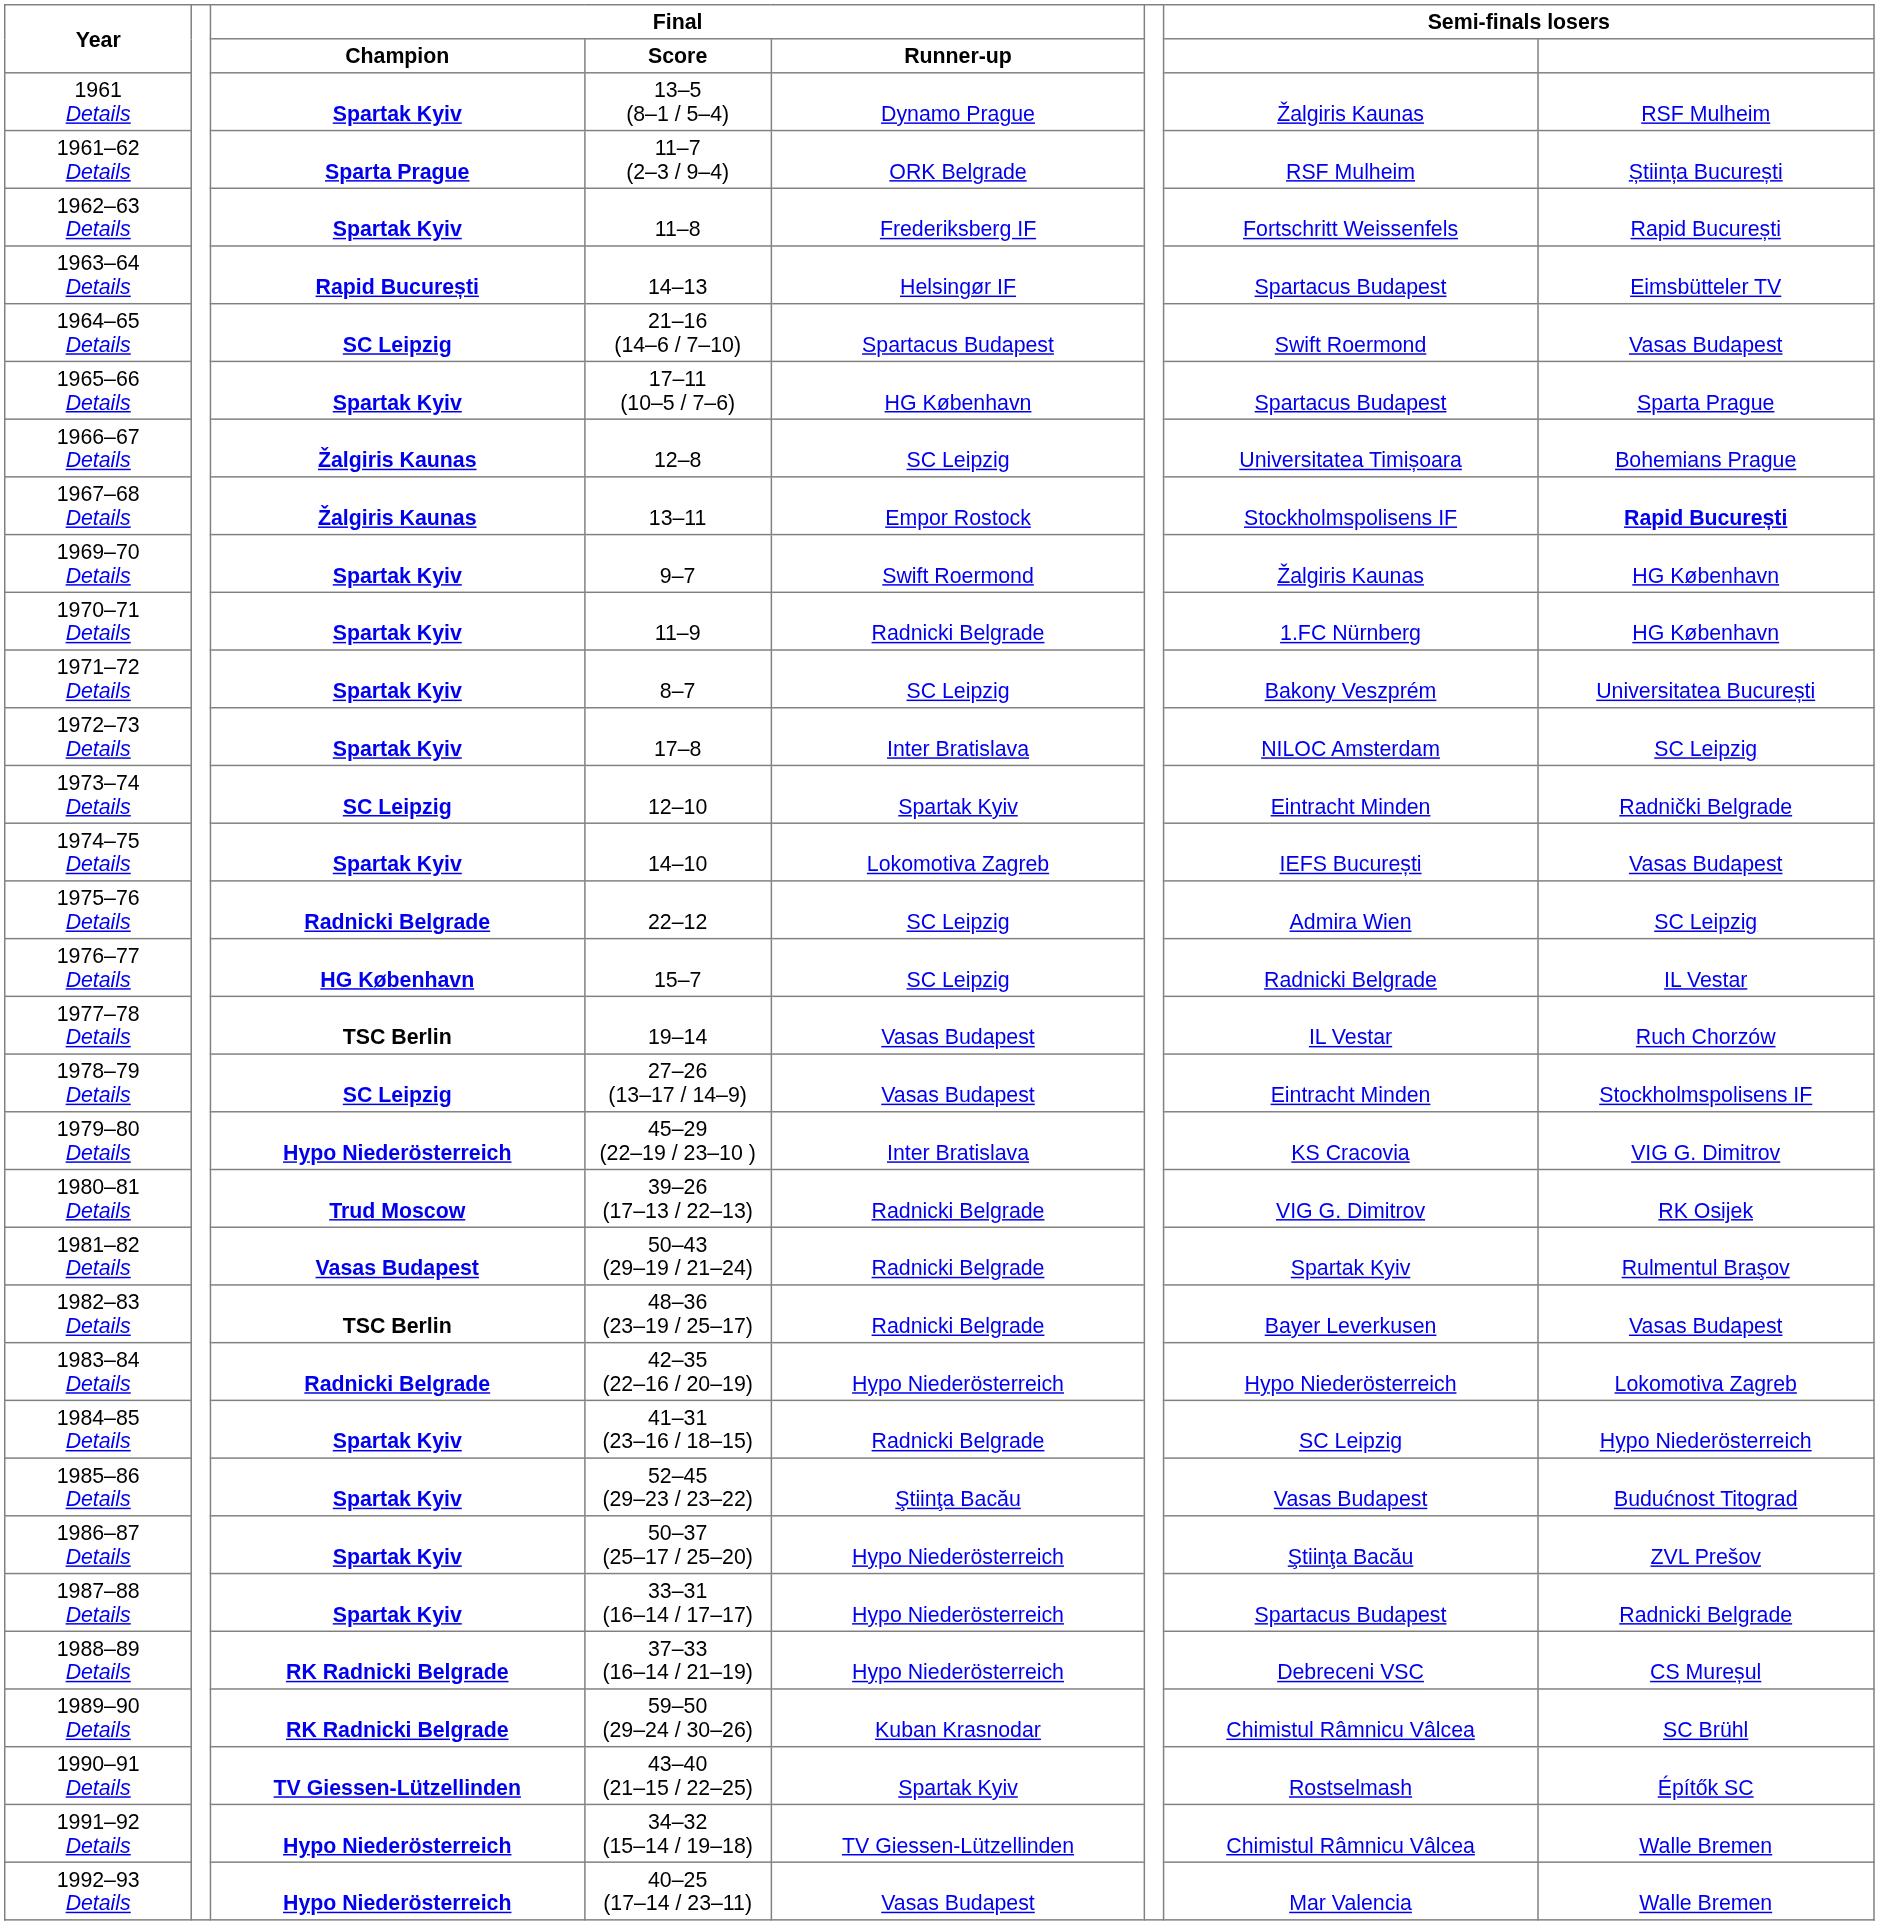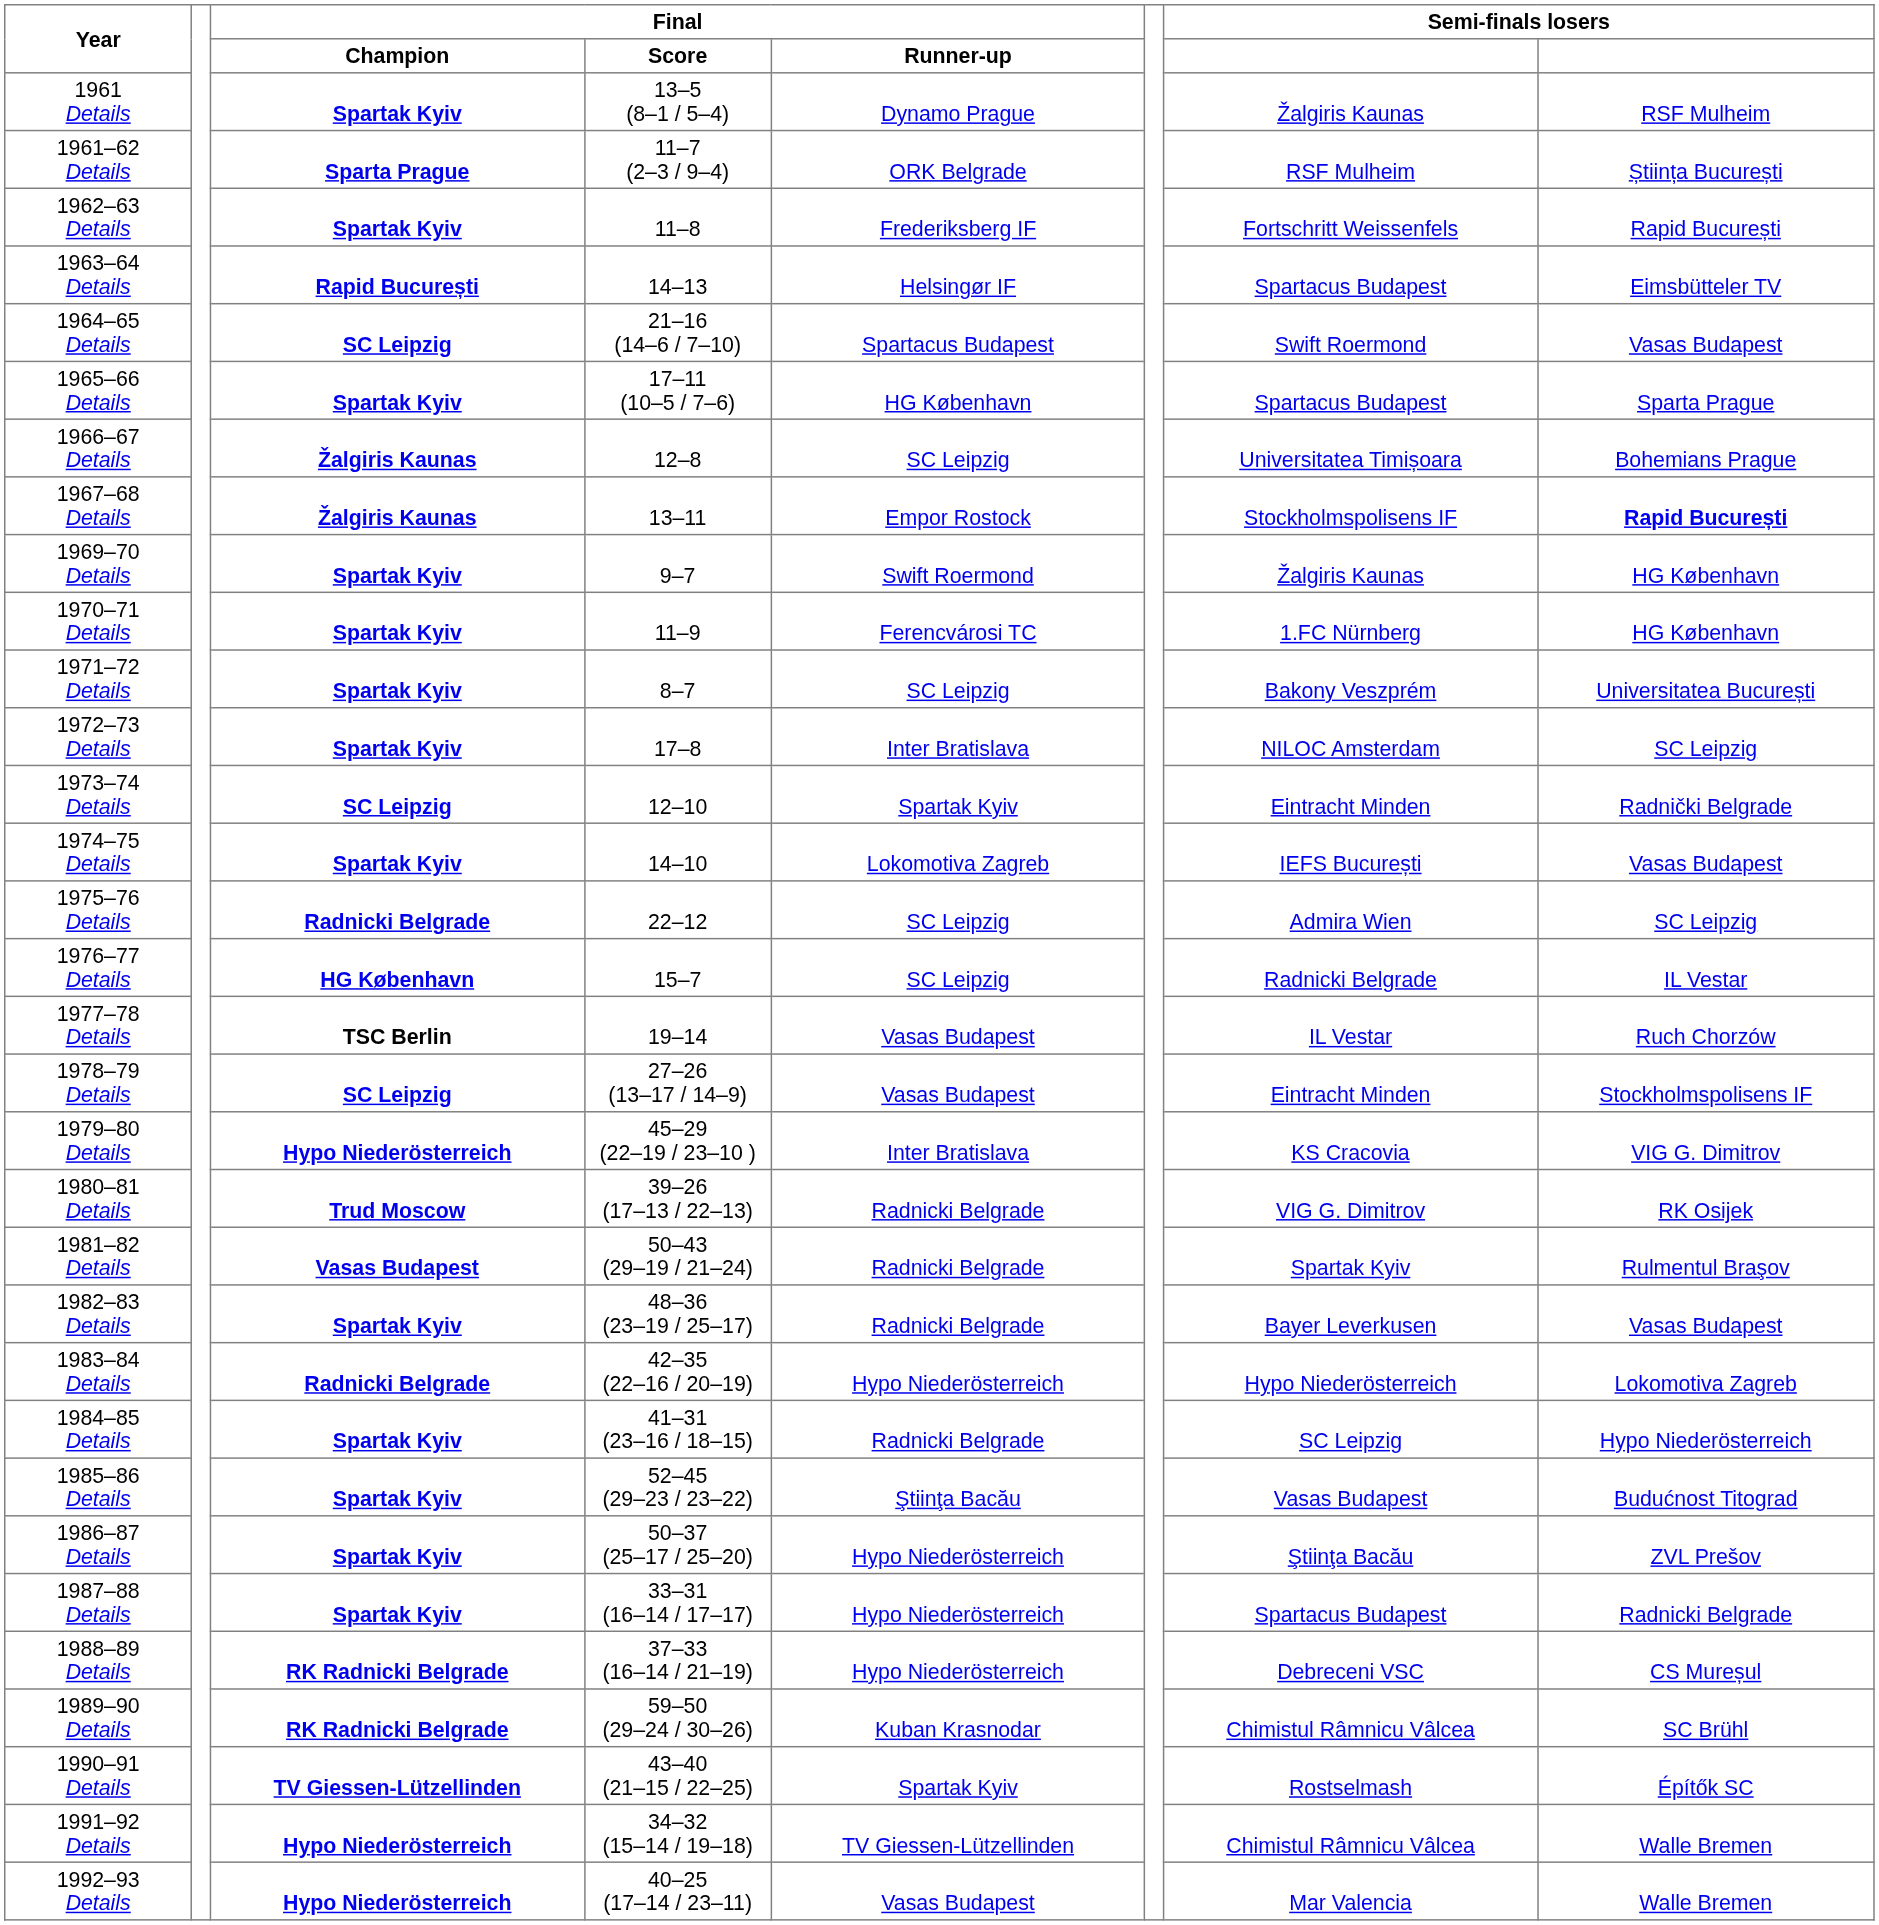1970–71 Details | Final / Runner-up: Radnicki Belgrade -> Ferencvárosi TC
1982–83 Details | Final / Champion: TSC Berlin -> Spartak Kyiv
